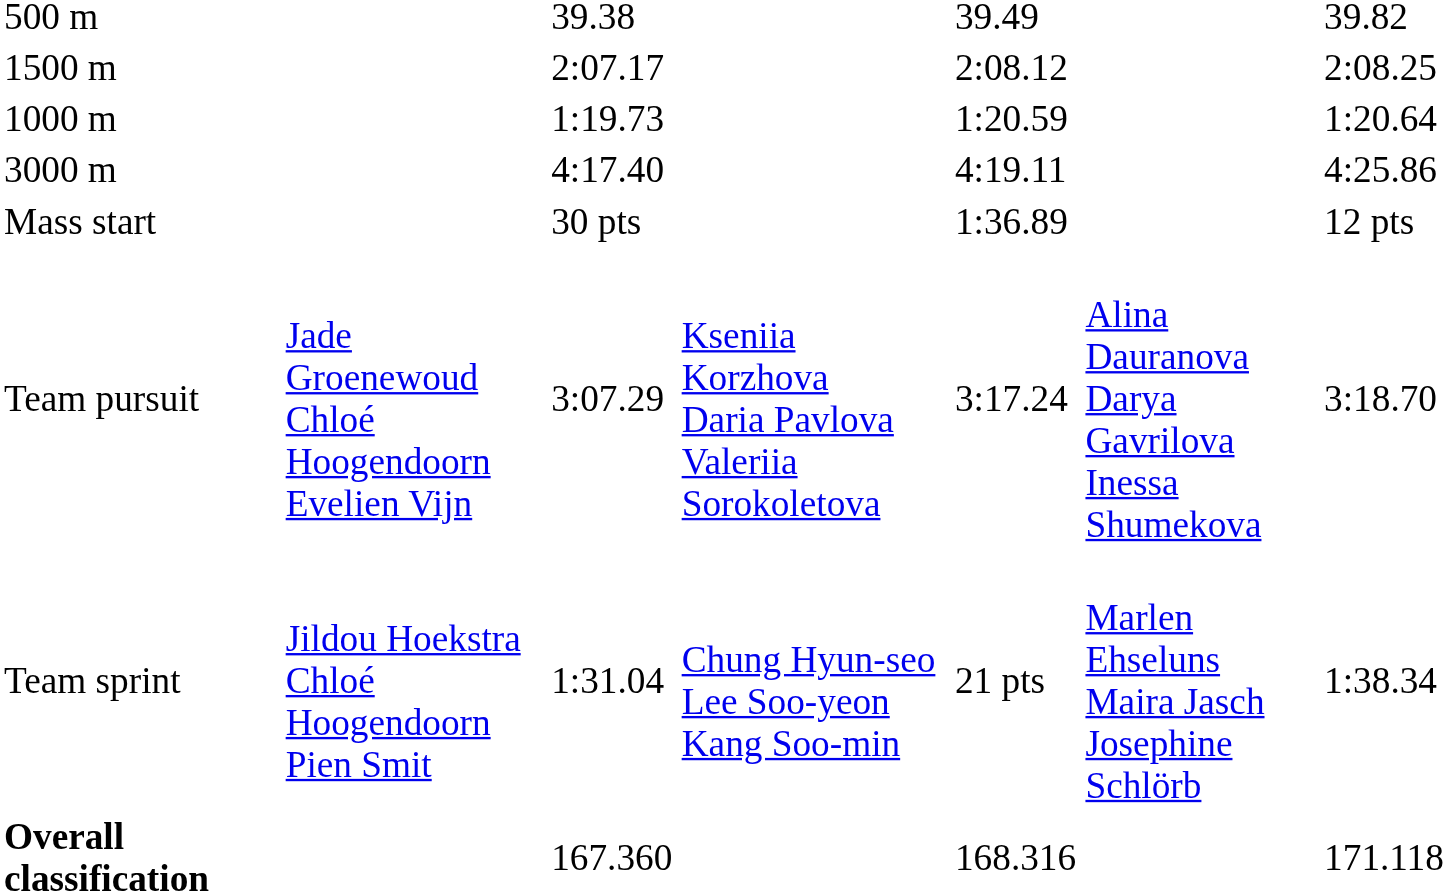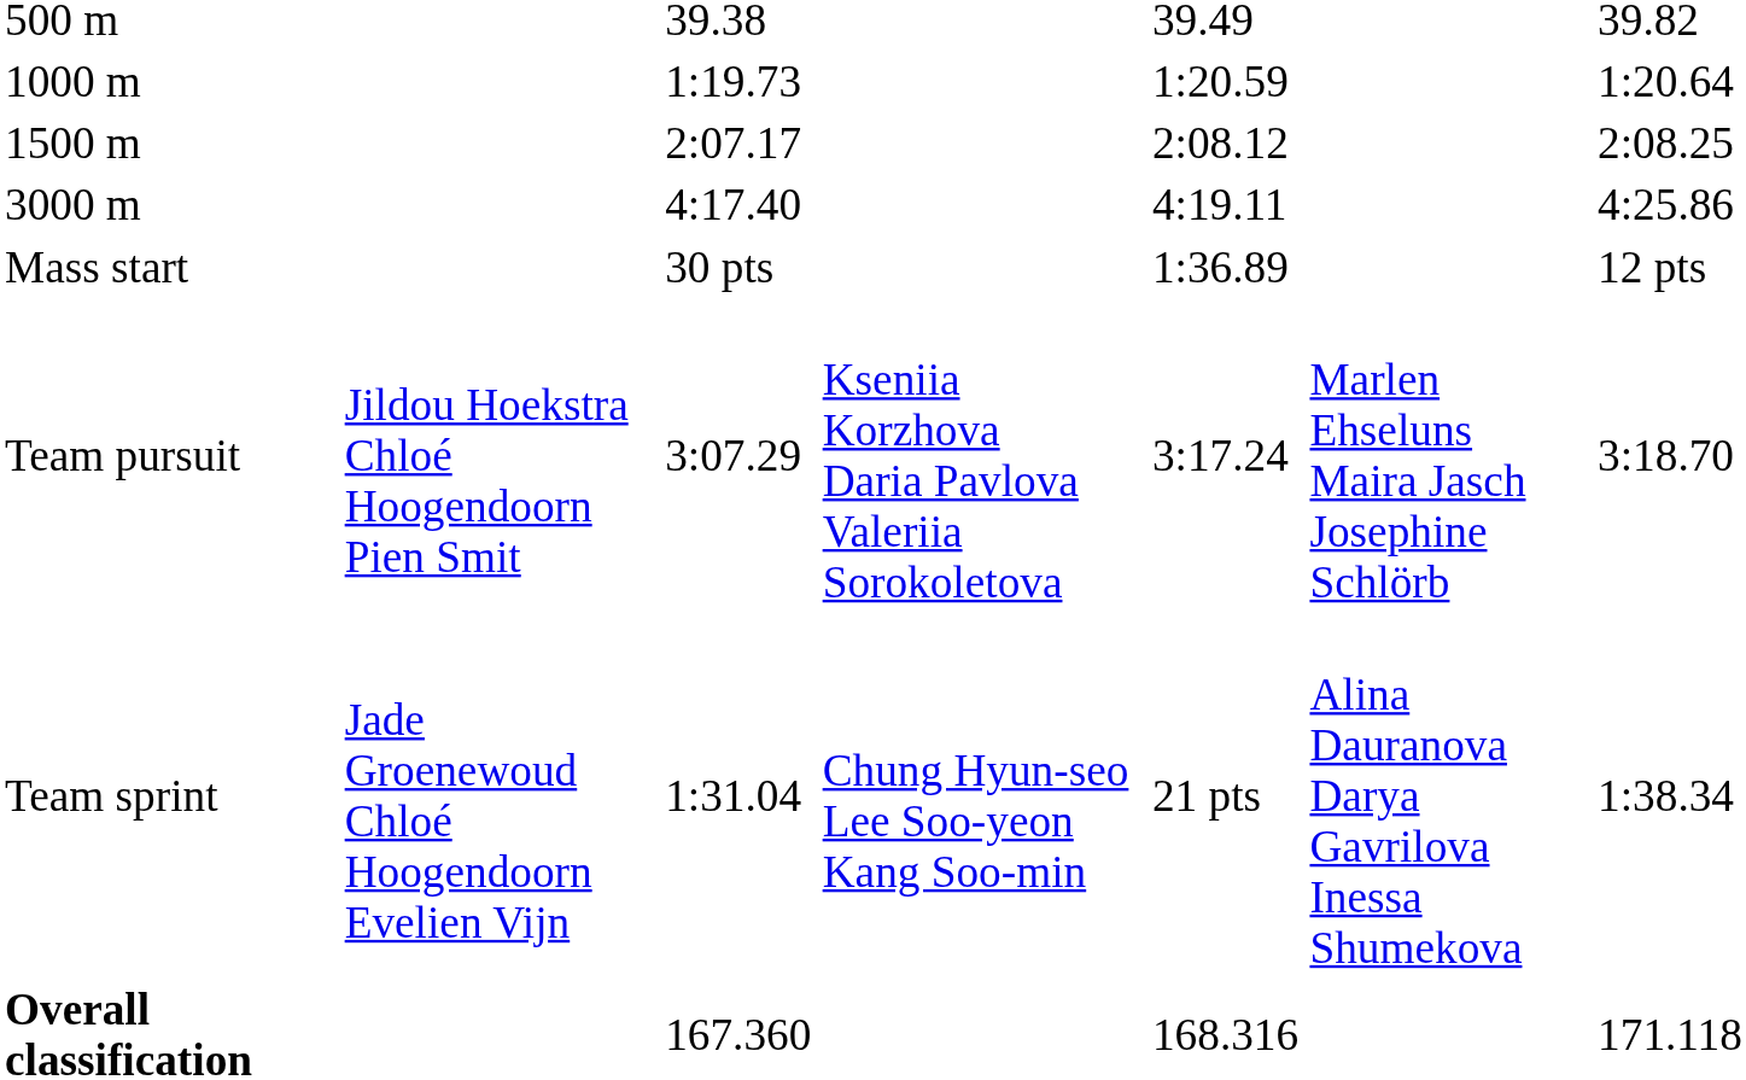rows swapped: 1000 m <-> 1500 m
Team pursuit | column 2: Jade Groenewoud Chloé Hoogendoorn Evelien Vijn -> Jildou Hoekstra Chloé Hoogendoorn Pien Smit
Team pursuit | column 6: Alina Dauranova Darya Gavrilova Inessa Shumekova -> Marlen Ehseluns Maira Jasch Josephine Schlörb
Team sprint | column 2: Jildou Hoekstra Chloé Hoogendoorn Pien Smit -> Jade Groenewoud Chloé Hoogendoorn Evelien Vijn
Team sprint | column 6: Marlen Ehseluns Maira Jasch Josephine Schlörb -> Alina Dauranova Darya Gavrilova Inessa Shumekova
